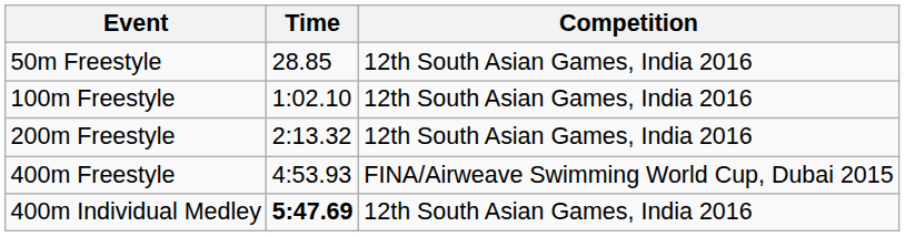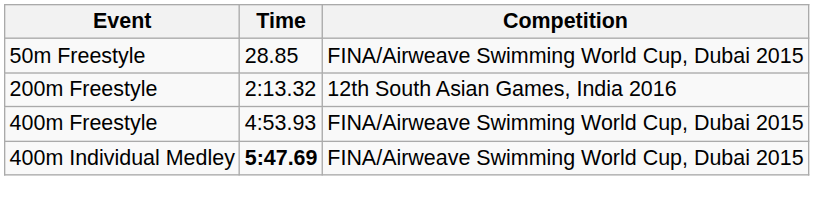50m Freestyle | Competition: 12th South Asian Games, India 2016 -> FINA/Airweave Swimming World Cup, Dubai 2015
- row: 100m Freestyle | 1:02.10 | 12th South Asian Games, India 2016
400m Individual Medley | Competition: 12th South Asian Games, India 2016 -> FINA/Airweave Swimming World Cup, Dubai 2015
